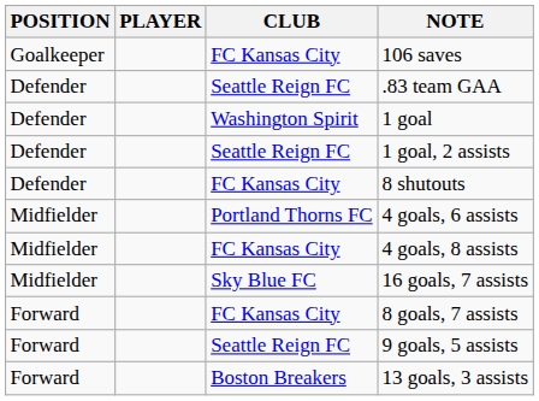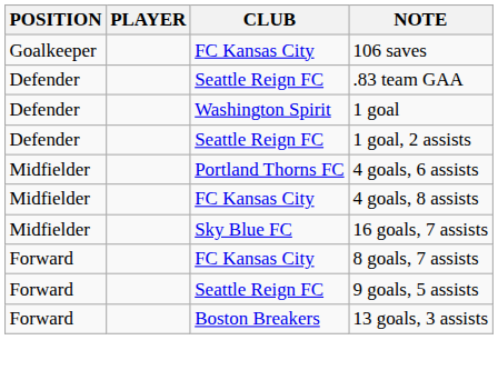- row: Defender | FC Kansas City | 8 shutouts
